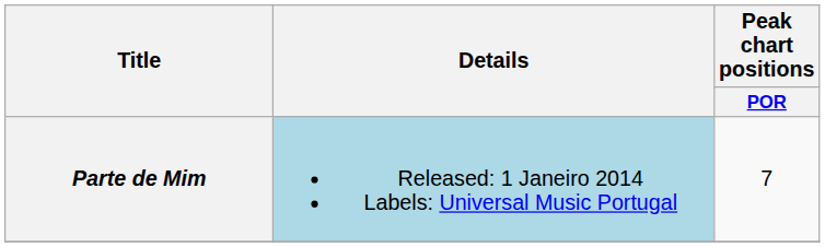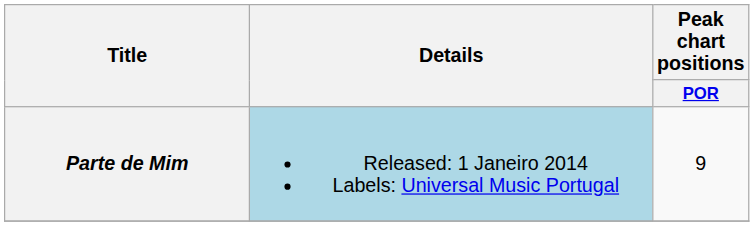Parte de Mim | Peak chart positions / POR: 7 -> 9
